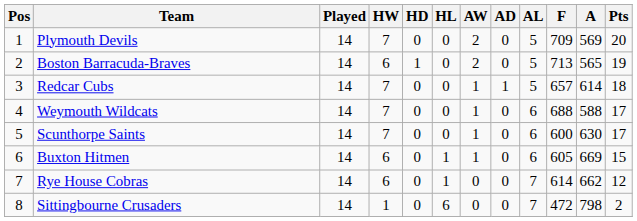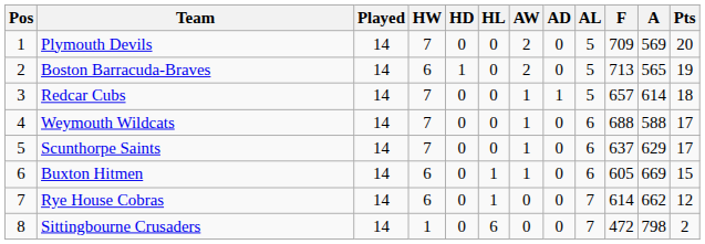Scunthorpe Saints | F: 600 -> 637
Scunthorpe Saints | A: 630 -> 629
